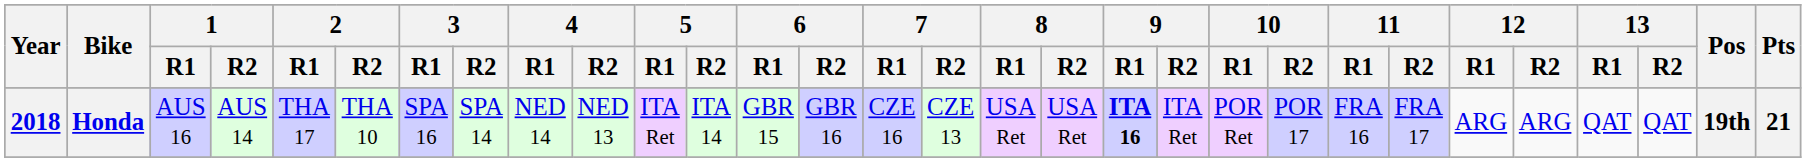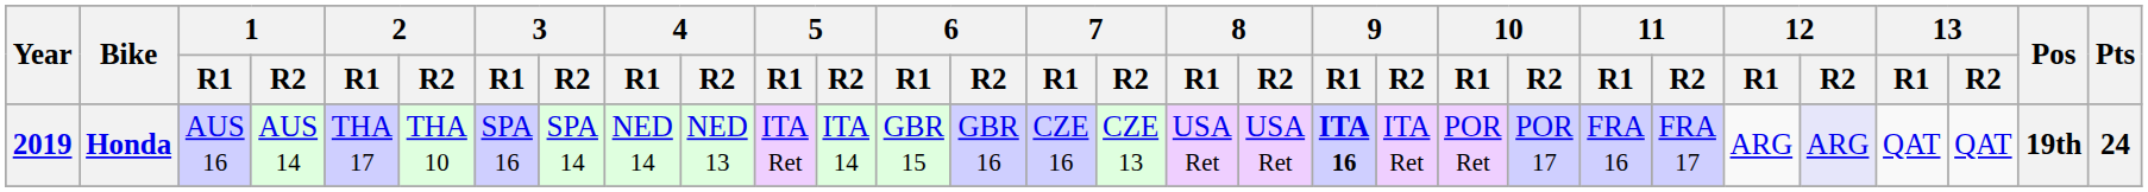Honda | Year: 2018 -> 2019
Honda | 12 / R2: no background -> lavender background
Honda | Pts: 21 -> 24
